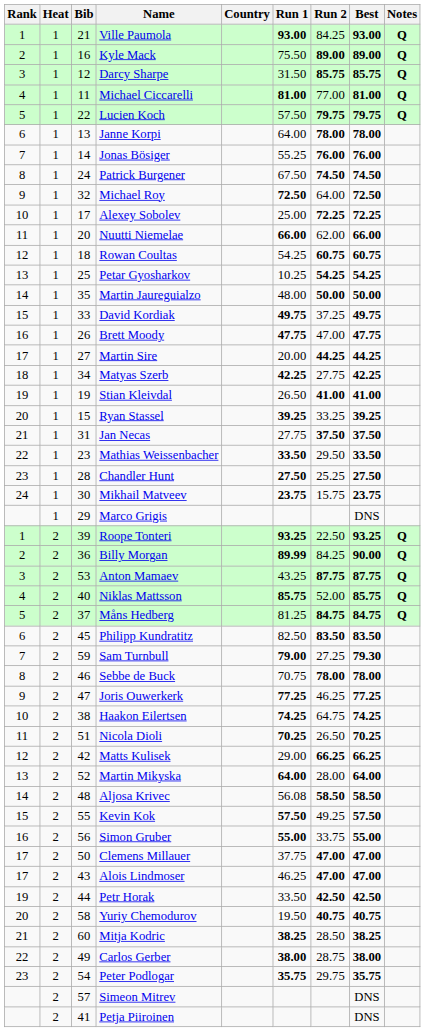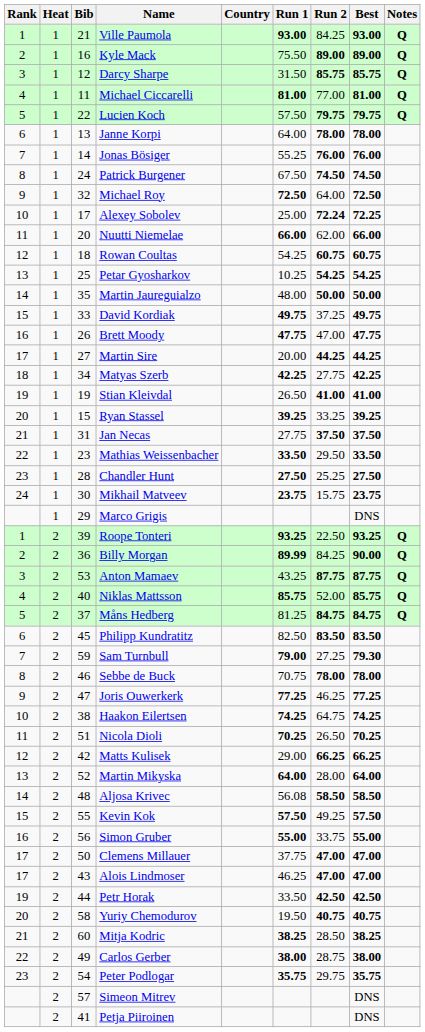Alexey Sobolev | Run 2: 72.25 -> 72.24
